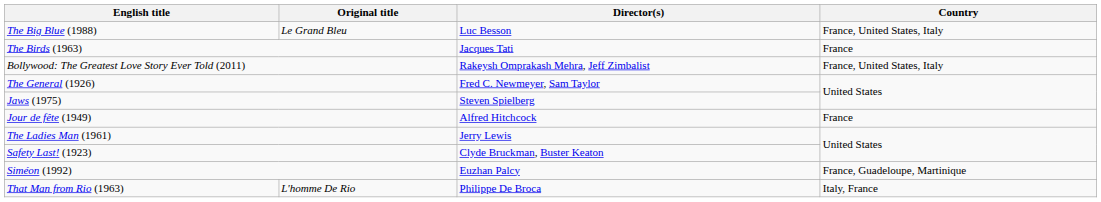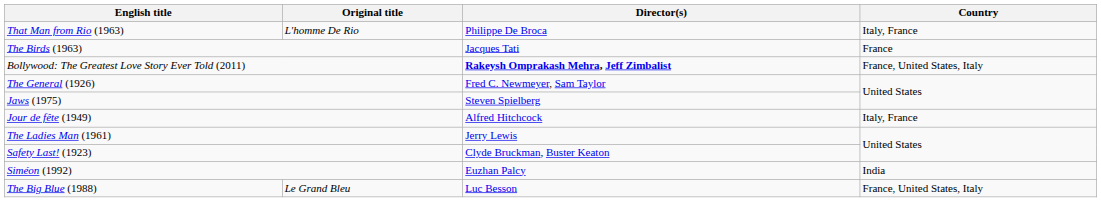rows swapped: The Big Blue (1988) <-> That Man from Rio (1963)
Bollywood: The Greatest Love Story Ever Told (2011) | Director(s): normal -> bold
Jour de fête (1949) | Country: France -> Italy, France
Siméon (1992) | Country: France, Guadeloupe, Martinique -> India
